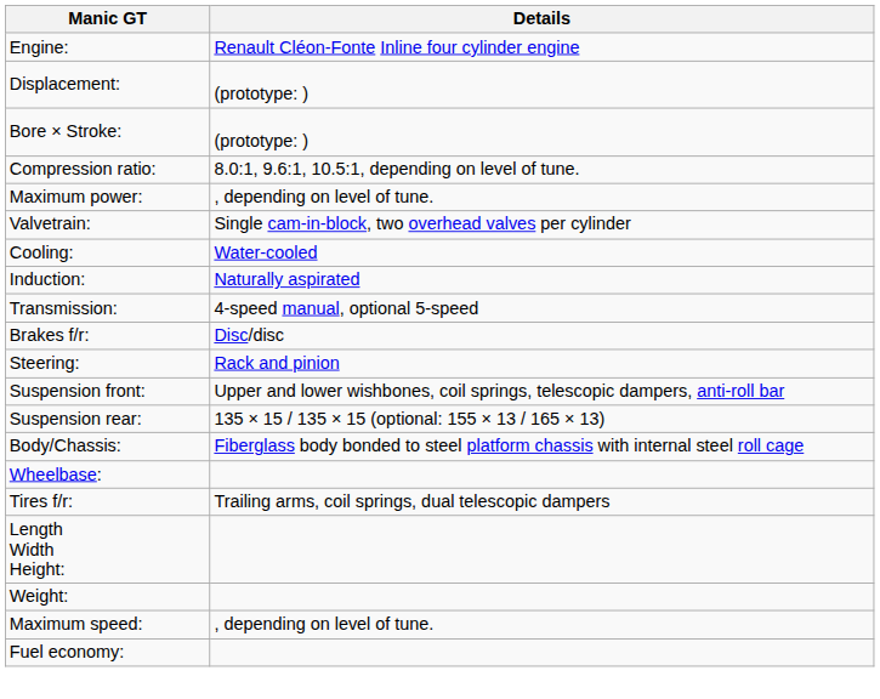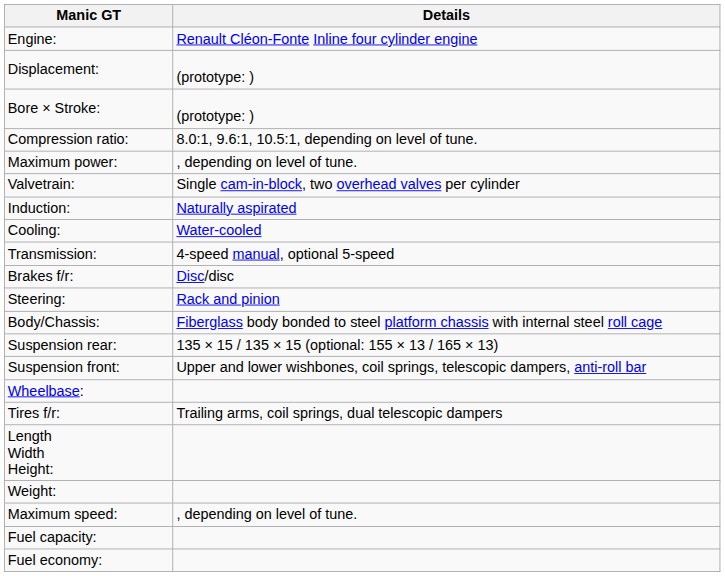rows swapped: Induction: <-> Cooling:
rows swapped: Suspension front: <-> Body/Chassis:
+ row: Fuel capacity:
